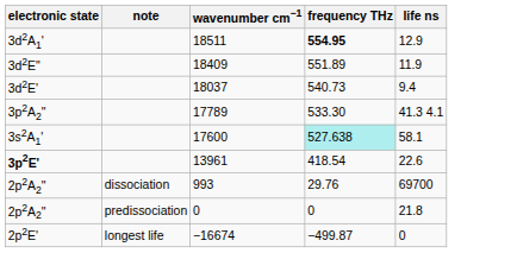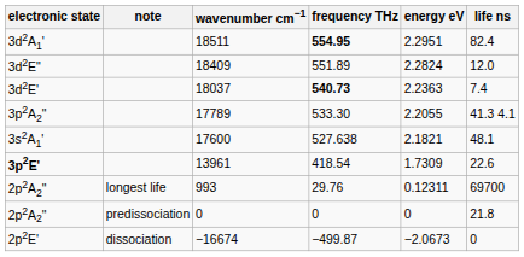+ column: energy eV | 2.2951 | 2.2824 | 2.2363 | 2.2055 | 2.1821 | 1.7309 | 0.12311 | 0 | −2.0673
18511 | life ns: 12.9 -> 82.4
18409 | life ns: 11.9 -> 12.0
18037 | frequency THz: normal -> bold
18037 | life ns: 9.4 -> 7.4
17600 | frequency THz: paleturquoise background -> no background
17600 | life ns: 58.1 -> 48.1
993 | note: dissociation -> longest life
−16674 | note: longest life -> dissociation
